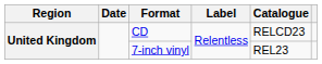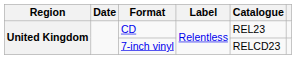CD | Catalogue: RELCD23 -> REL23
7-inch vinyl | Catalogue: REL23 -> RELCD23
